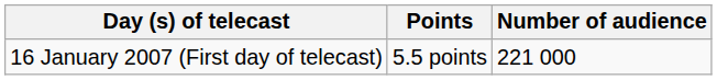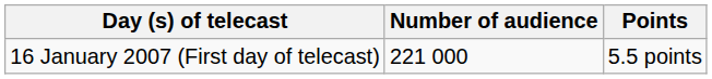columns swapped: Number of audience <-> Points
